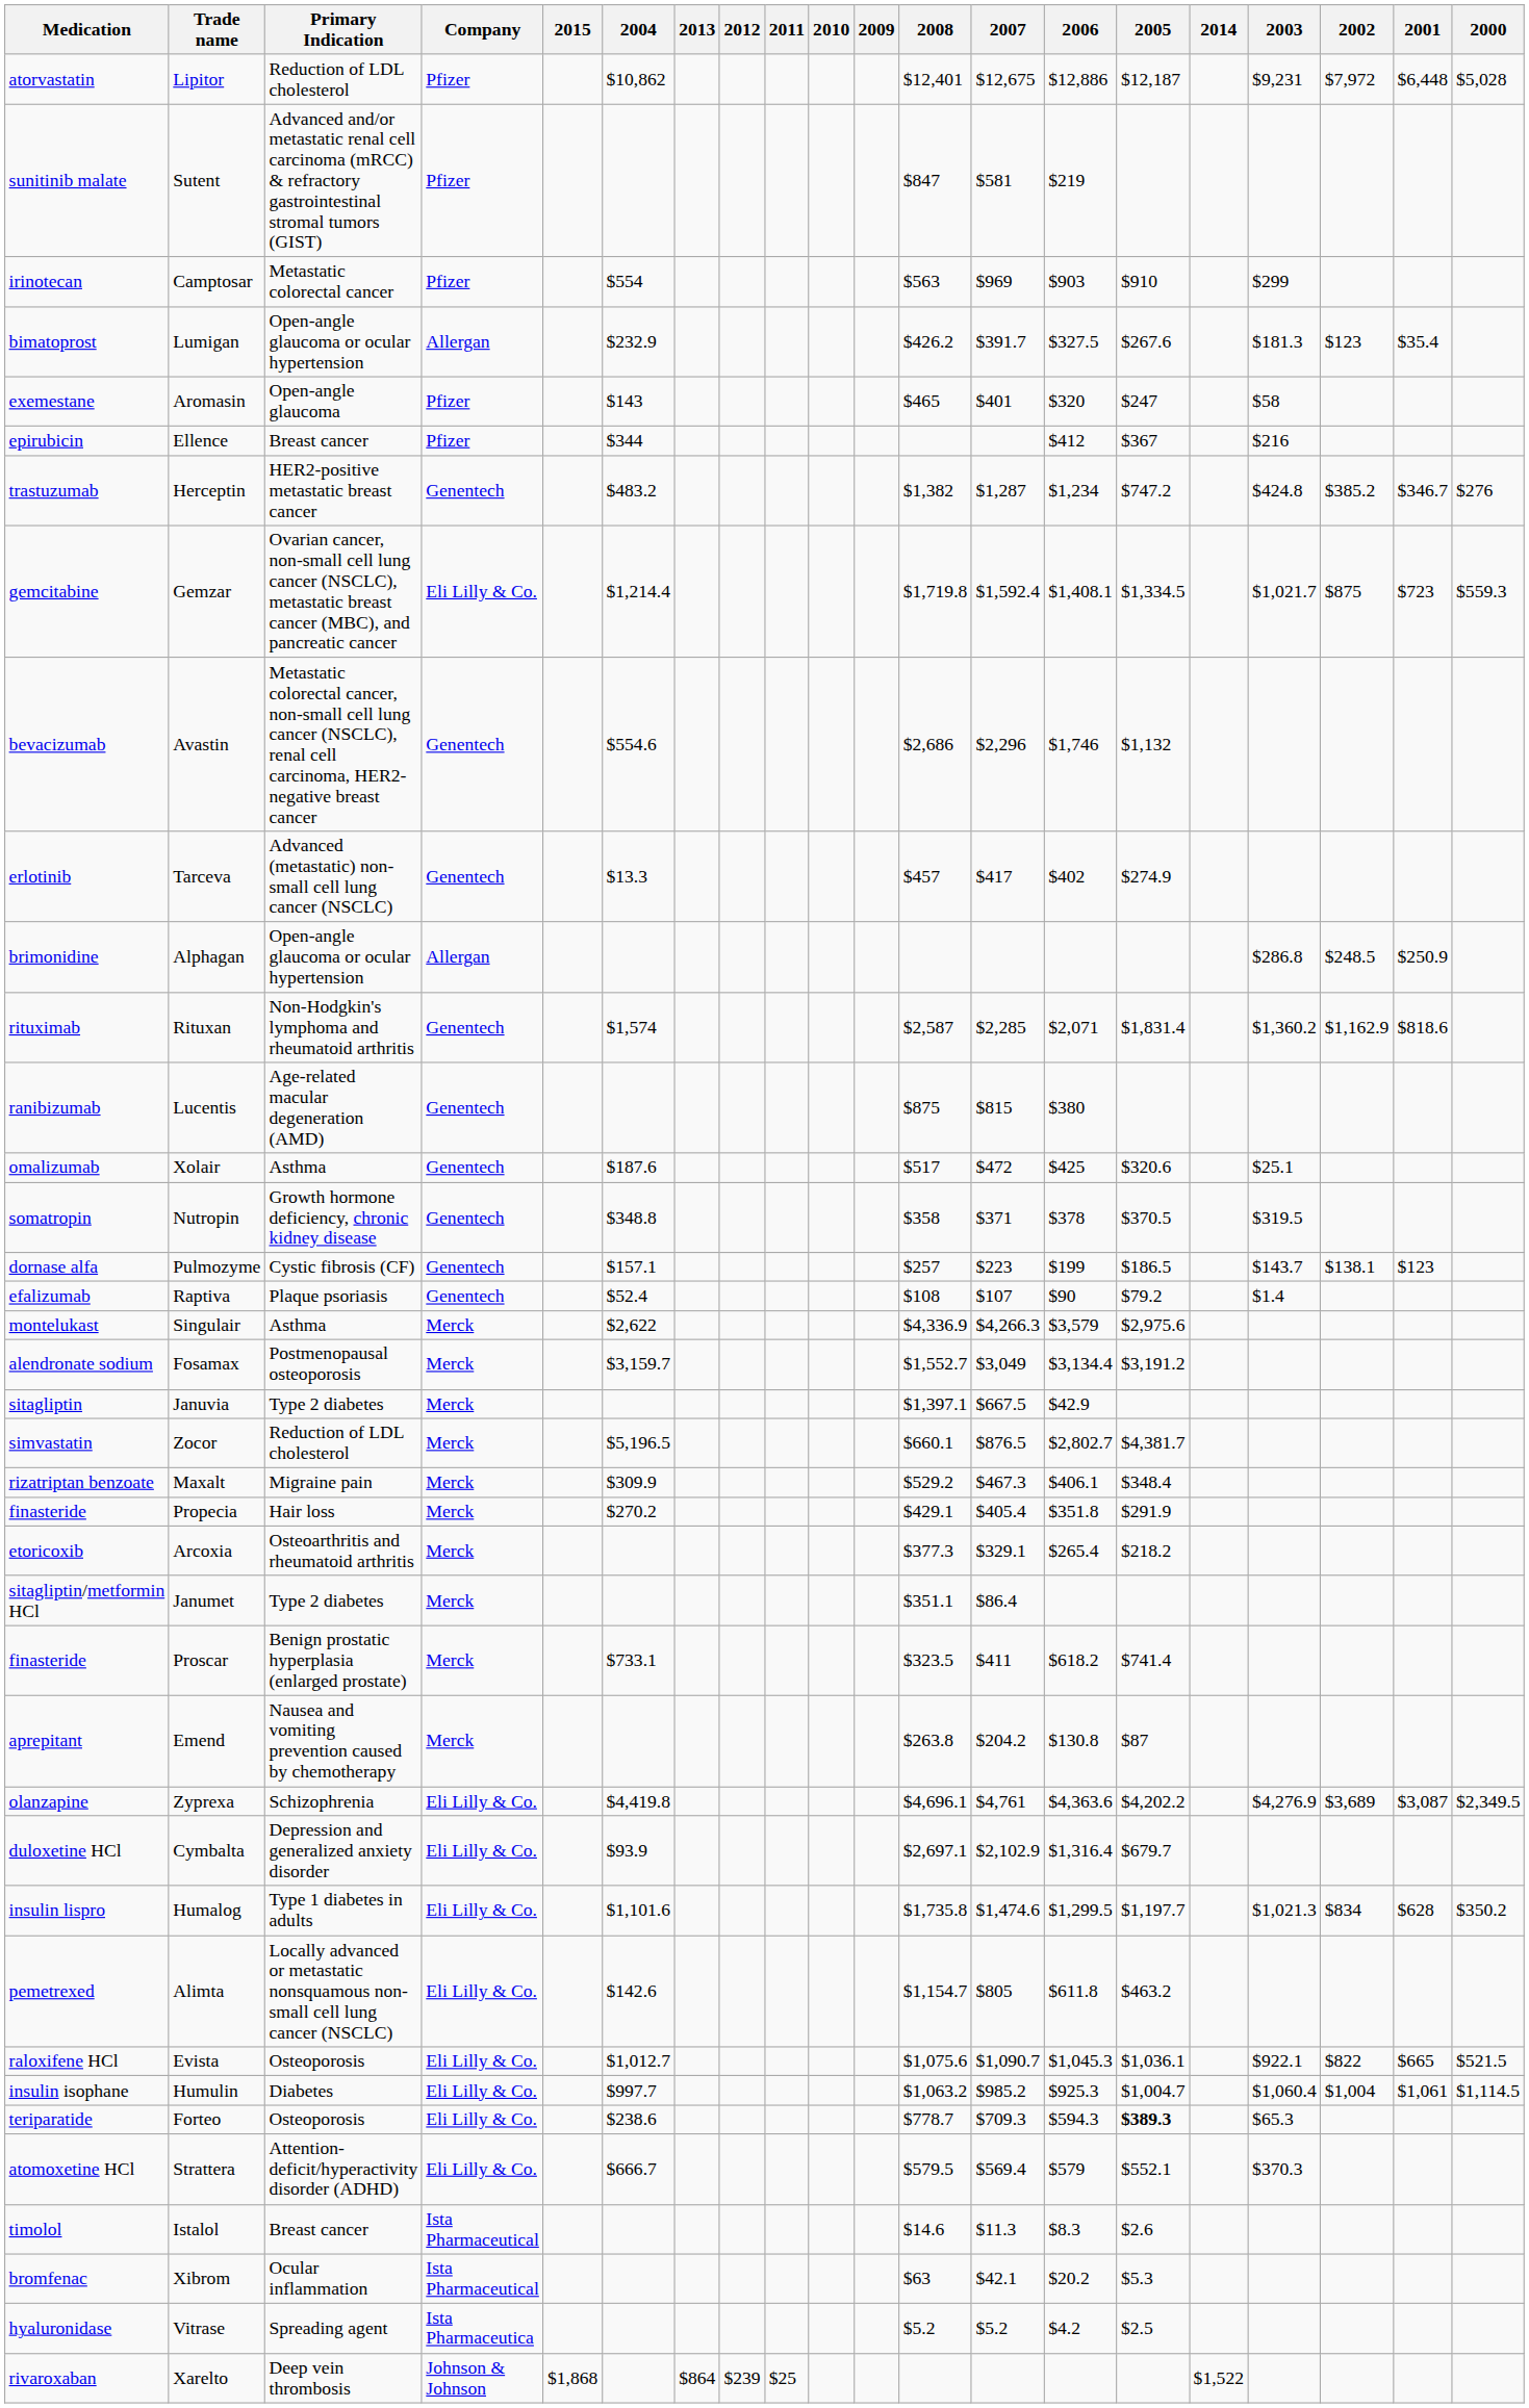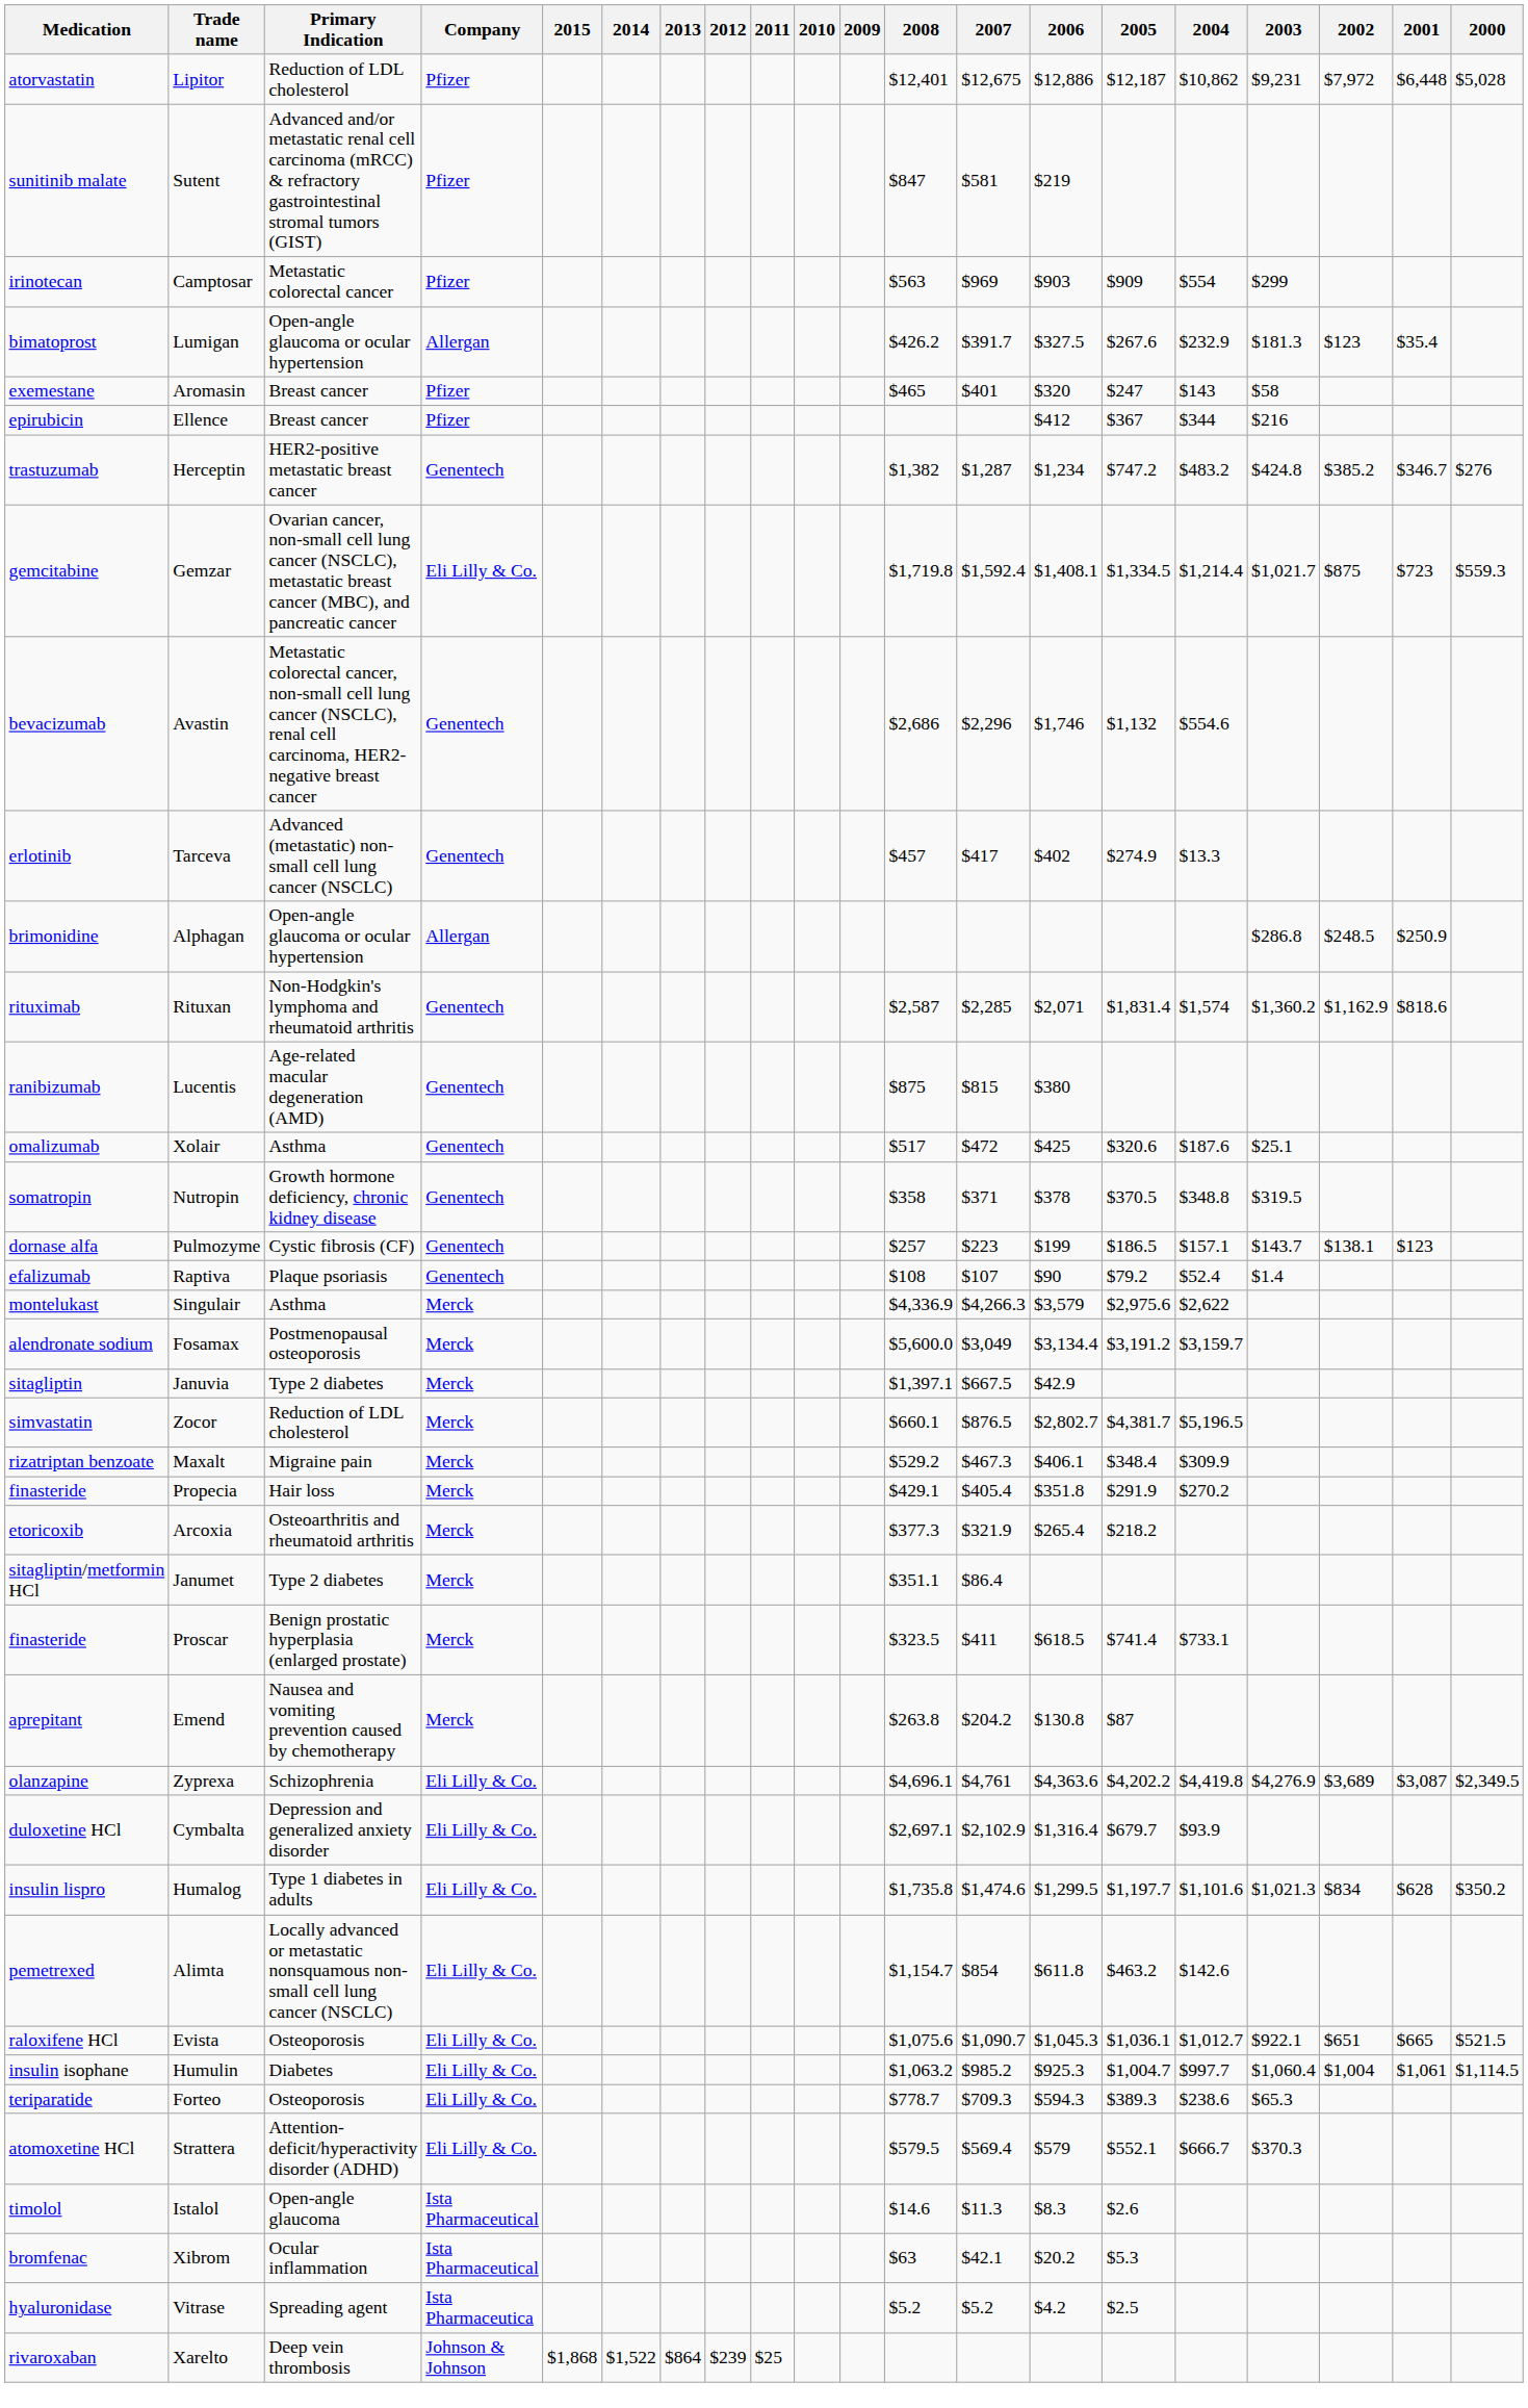columns swapped: 2014 <-> 2004
Camptosar | 2005: $910 -> $909
Aromasin | Primary Indication: Open-angle glaucoma -> Breast cancer
Fosamax | 2008: $1,552.7 -> $5,600.0
Arcoxia | 2007: $329.1 -> $321.9
Proscar | 2006: $618.2 -> $618.5
Alimta | 2007: $805 -> $854
Evista | 2002: $822 -> $651
Forteo | 2005: bold -> normal
Istalol | Primary Indication: Breast cancer -> Open-angle glaucoma
